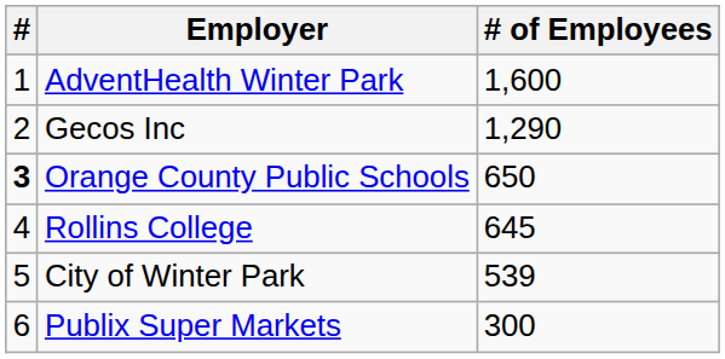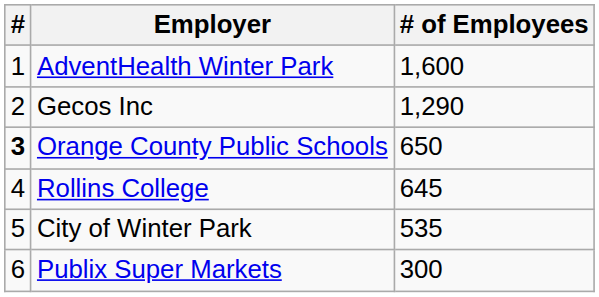City of Winter Park | # of Employees: 539 -> 535
